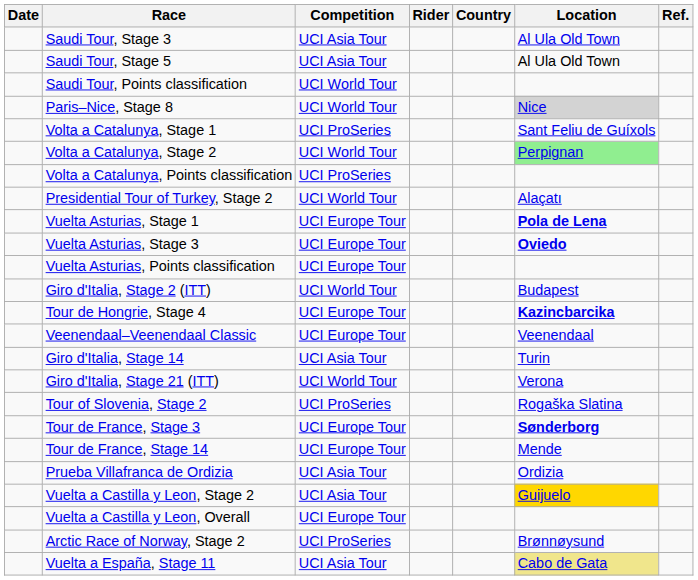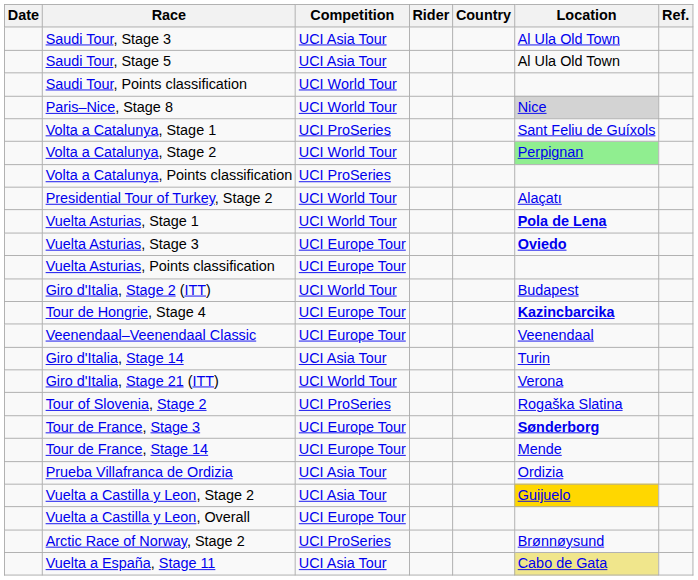Vuelta Asturias, Stage 1 | Competition: UCI Europe Tour -> UCI World Tour
